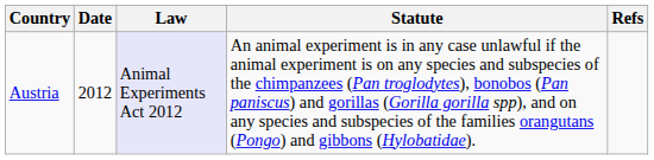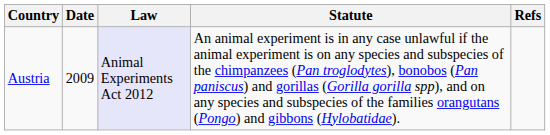Austria | Date: 2012 -> 2009
